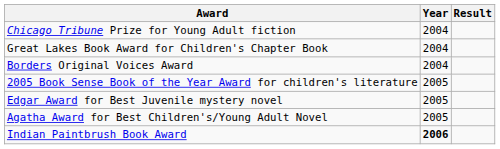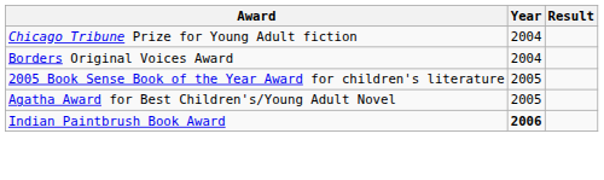- row: Great Lakes Book Award for Children's Chapter Book | 2004
- row: Edgar Award for Best Juvenile mystery novel | 2005
